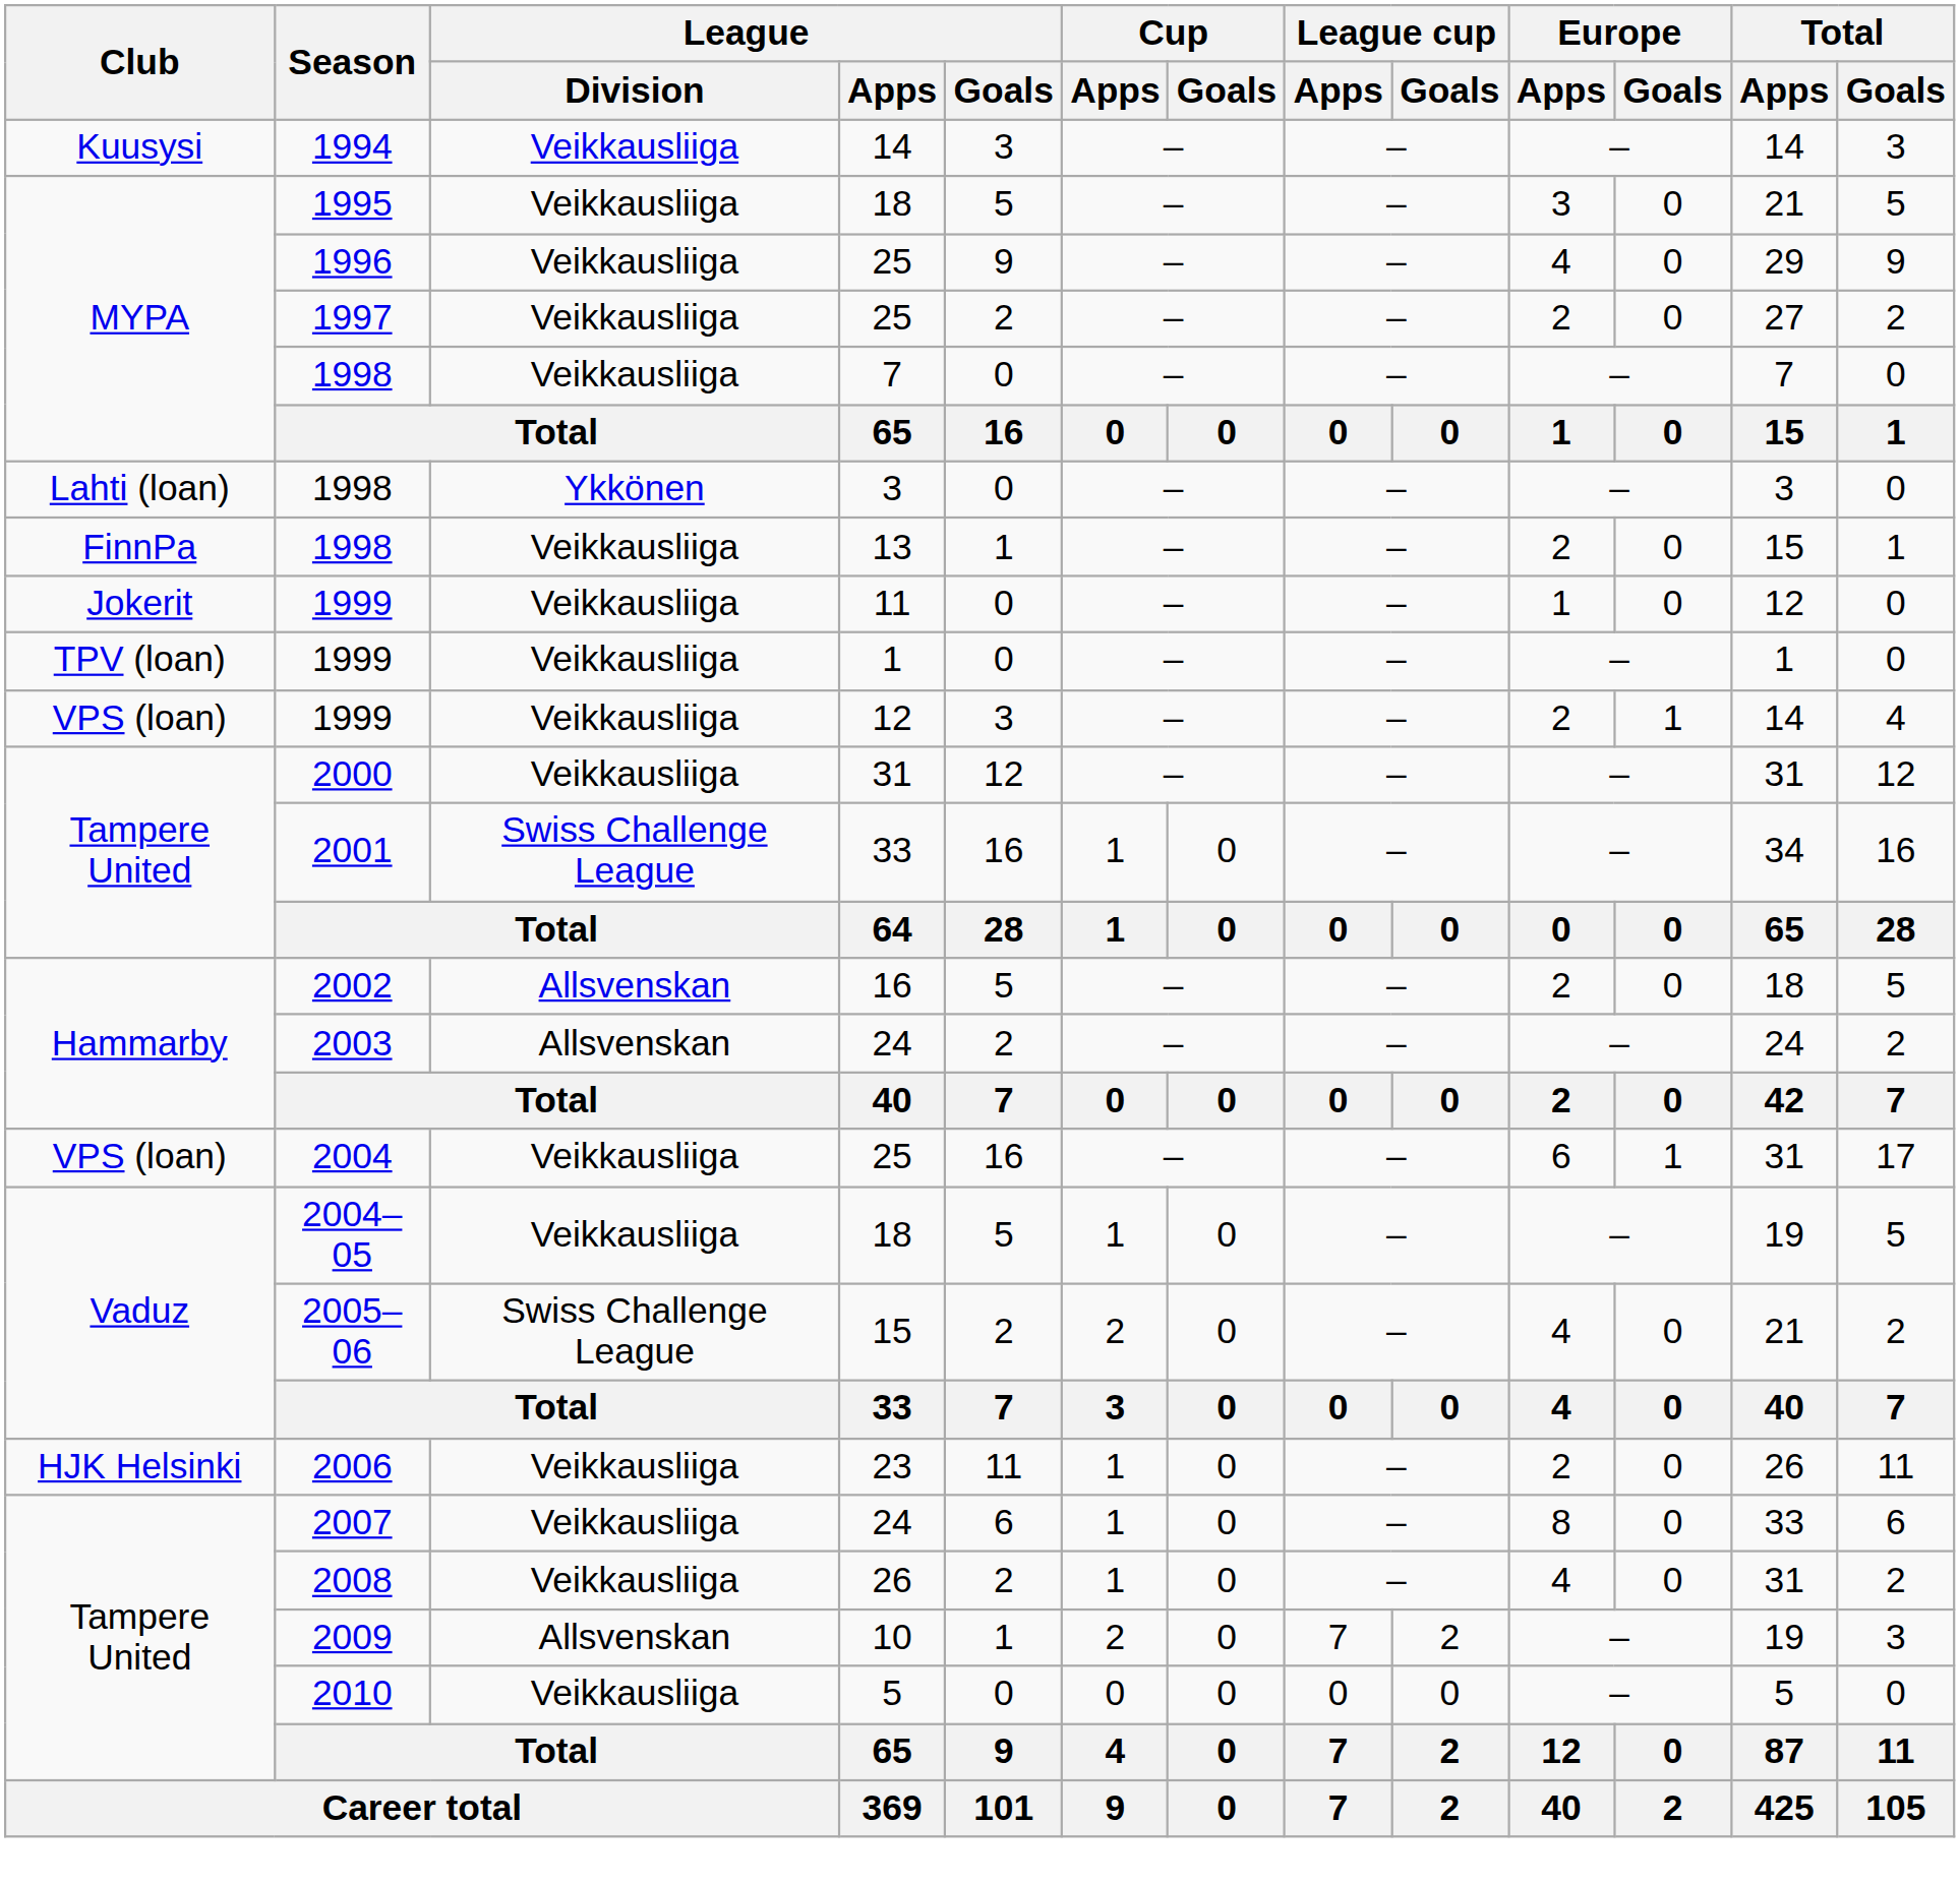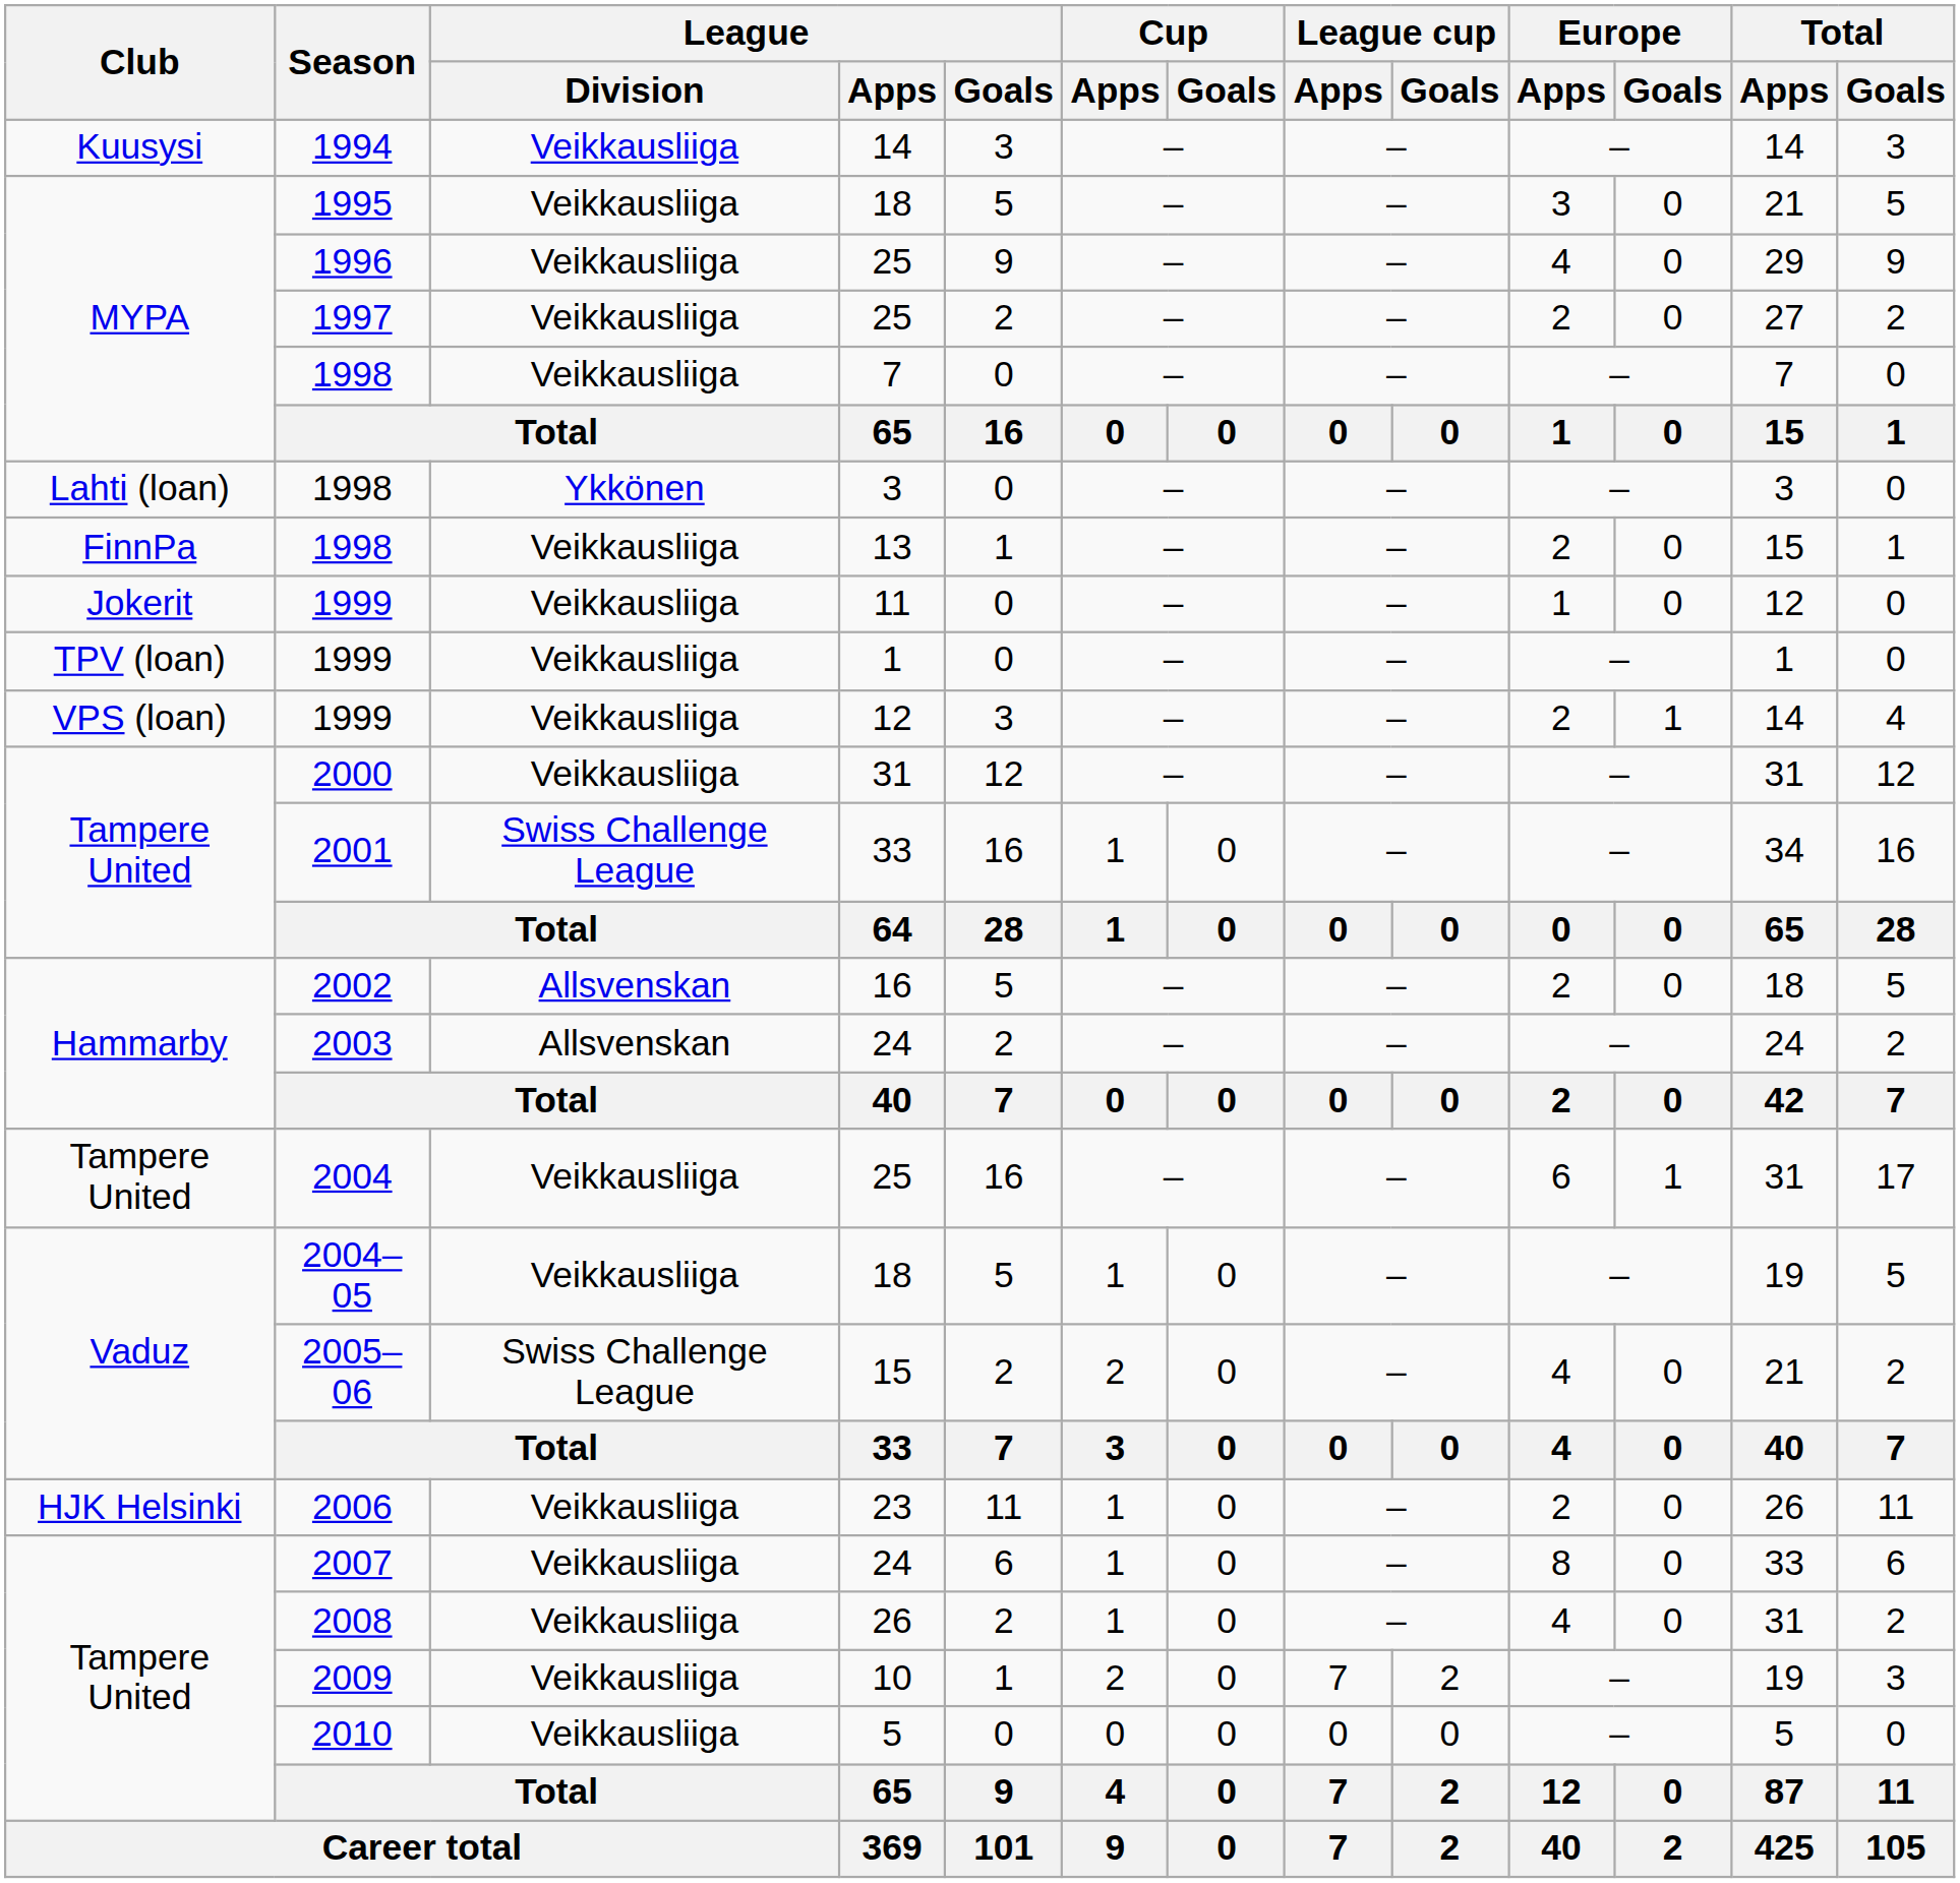2004 | Club: VPS (loan) -> Tampere United
2009 | League / Division: Allsvenskan -> Veikkausliiga
